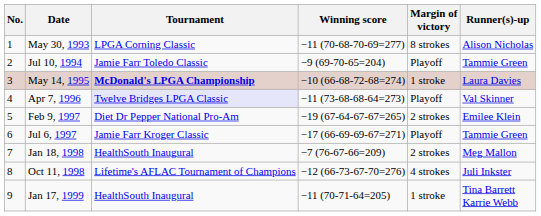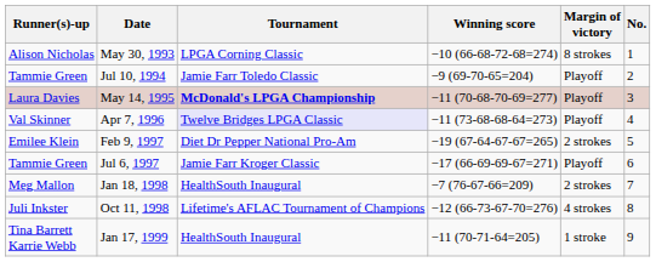columns swapped: No. <-> Runner(s)-up
May 30, 1993 | Winning score: −11 (70-68-70-69=277) -> −10 (66-68-72-68=274)
May 14, 1995 | Winning score: −10 (66-68-72-68=274) -> −11 (70-68-70-69=277)
May 14, 1995 | Margin of victory: 1 stroke -> Playoff
